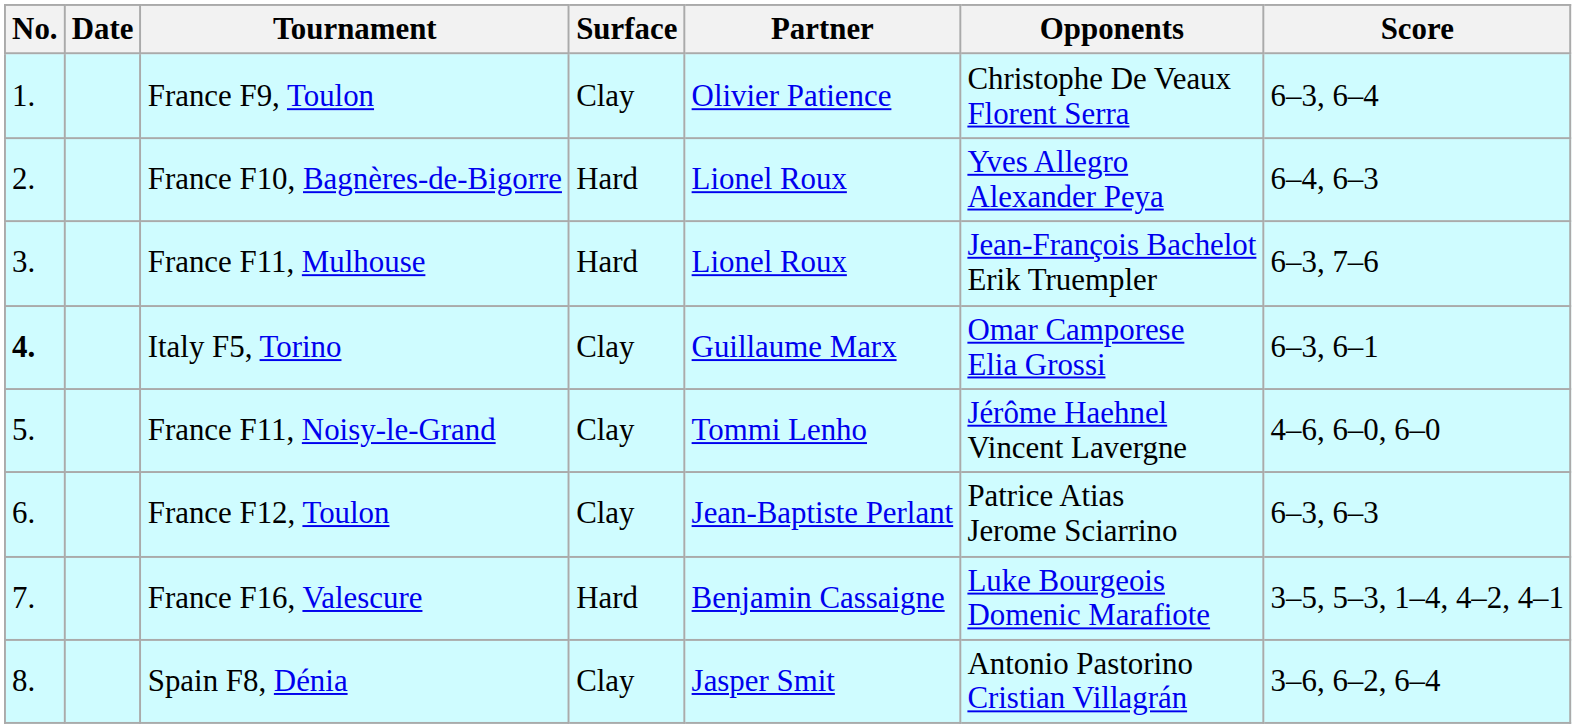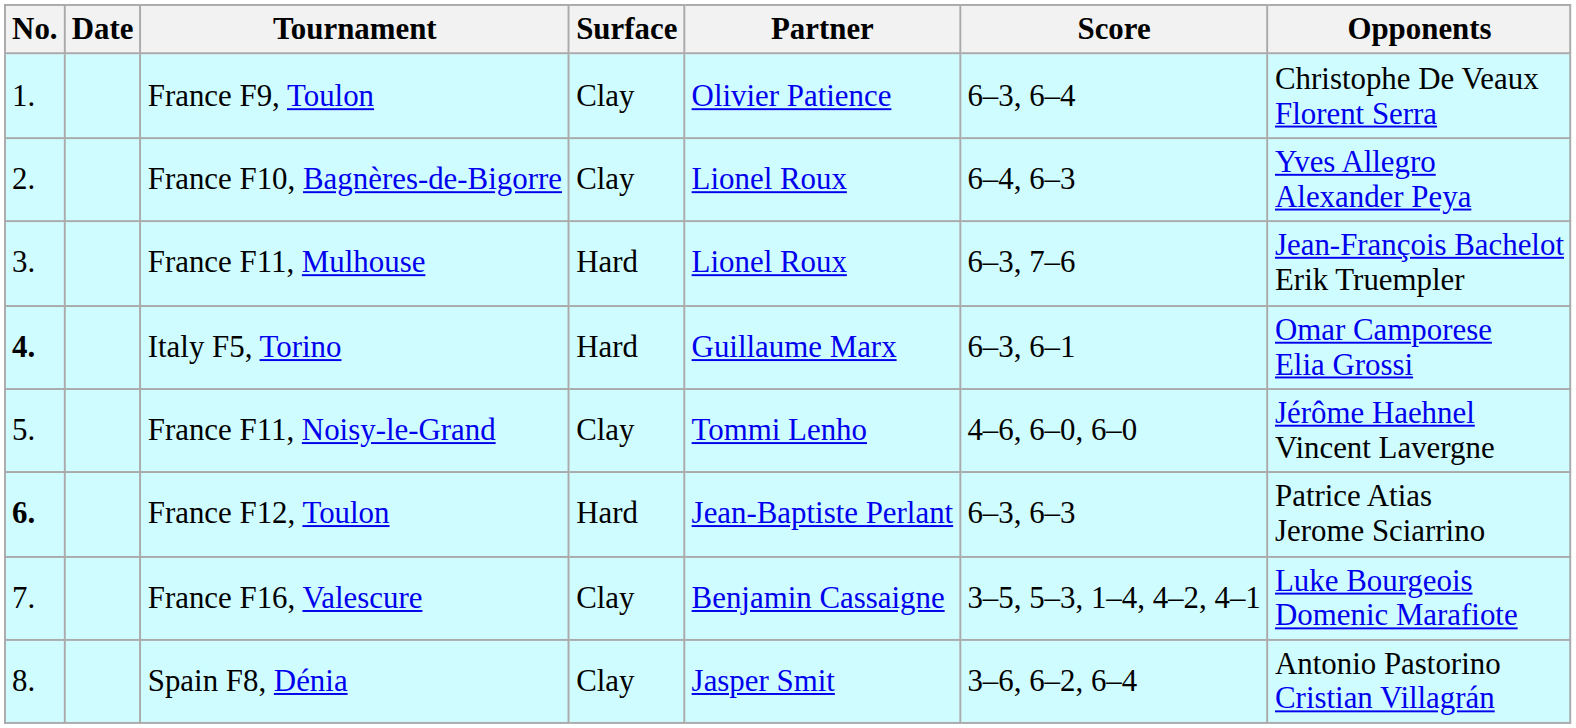columns swapped: Opponents <-> Score
France F10, Bagnères-de-Bigorre | Surface: Hard -> Clay
Italy F5, Torino | Surface: Clay -> Hard
France F12, Toulon | No.: normal -> bold
France F12, Toulon | Surface: Clay -> Hard
France F16, Valescure | Surface: Hard -> Clay
